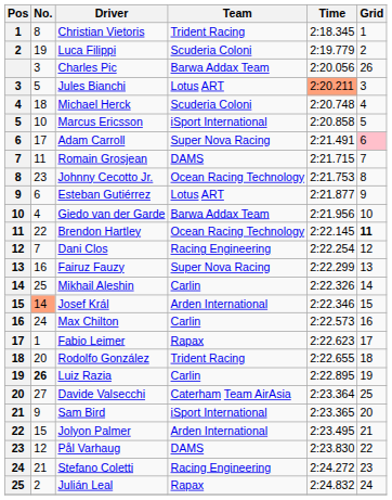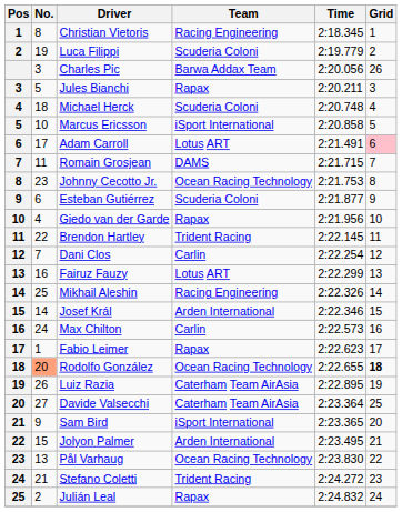Christian Vietoris | Team: Trident Racing -> Racing Engineering
Jules Bianchi | Team: Lotus ART -> Rapax
Jules Bianchi | Time: lightsalmon background -> no background
Adam Carroll | Team: Super Nova Racing -> Lotus ART
Esteban Gutiérrez | Team: Lotus ART -> Scuderia Coloni
Giedo van der Garde | Team: Barwa Addax Team -> Rapax
Brendon Hartley | Team: Ocean Racing Technology -> Trident Racing
Brendon Hartley | Grid: bold -> normal
Dani Clos | Team: Racing Engineering -> Carlin
Fairuz Fauzy | Team: Super Nova Racing -> Lotus ART
Mikhail Aleshin | Team: Carlin -> Racing Engineering
Josef Král | No.: lightsalmon background -> no background
Rodolfo González | No.: no background -> lightsalmon background
Rodolfo González | Team: Trident Racing -> Ocean Racing Technology
Rodolfo González | Grid: normal -> bold
Luiz Razia | No.: bold -> normal
Luiz Razia | Team: Carlin -> Caterham Team AirAsia
Pål Varhaug | No.: 12 -> 13
Pål Varhaug | Team: DAMS -> Ocean Racing Technology
Stefano Coletti | Team: Racing Engineering -> Trident Racing
